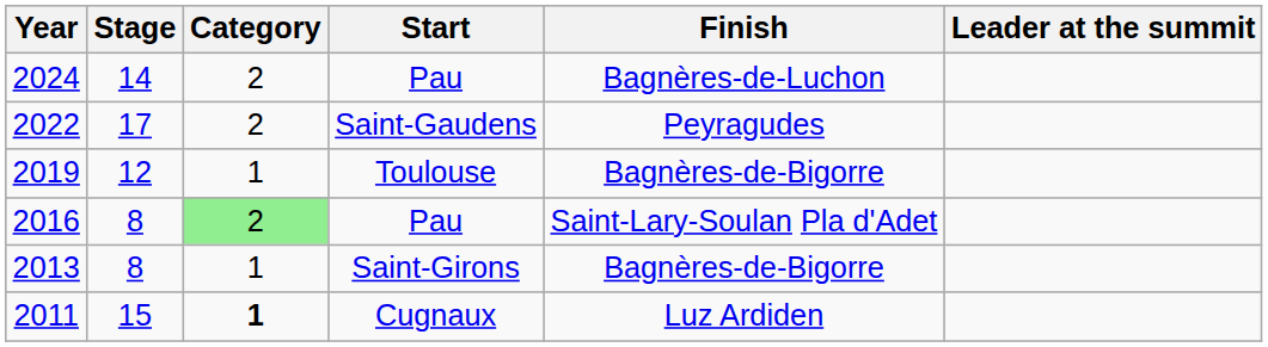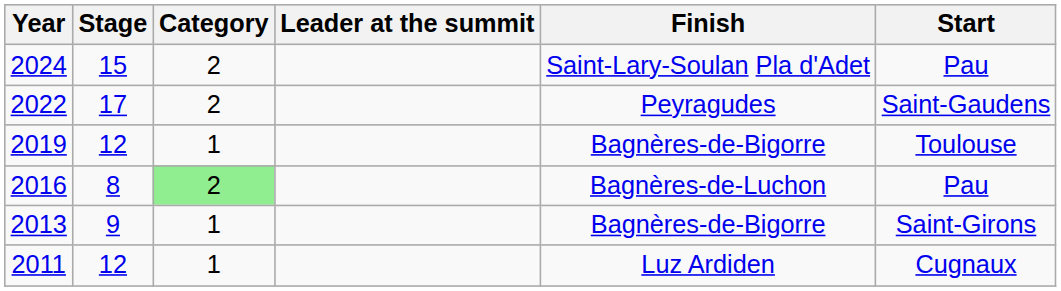columns swapped: Start <-> Leader at the summit
2024 | Stage: 14 -> 15
2024 | Finish: Bagnères-de-Luchon -> Saint-Lary-Soulan Pla d'Adet
2016 | Finish: Saint-Lary-Soulan Pla d'Adet -> Bagnères-de-Luchon
2013 | Stage: 8 -> 9
2011 | Stage: 15 -> 12
2011 | Category: bold -> normal
